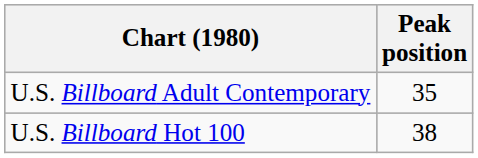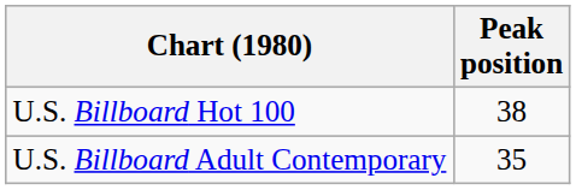rows swapped: U.S. Billboard Hot 100 <-> U.S. Billboard Adult Contemporary
